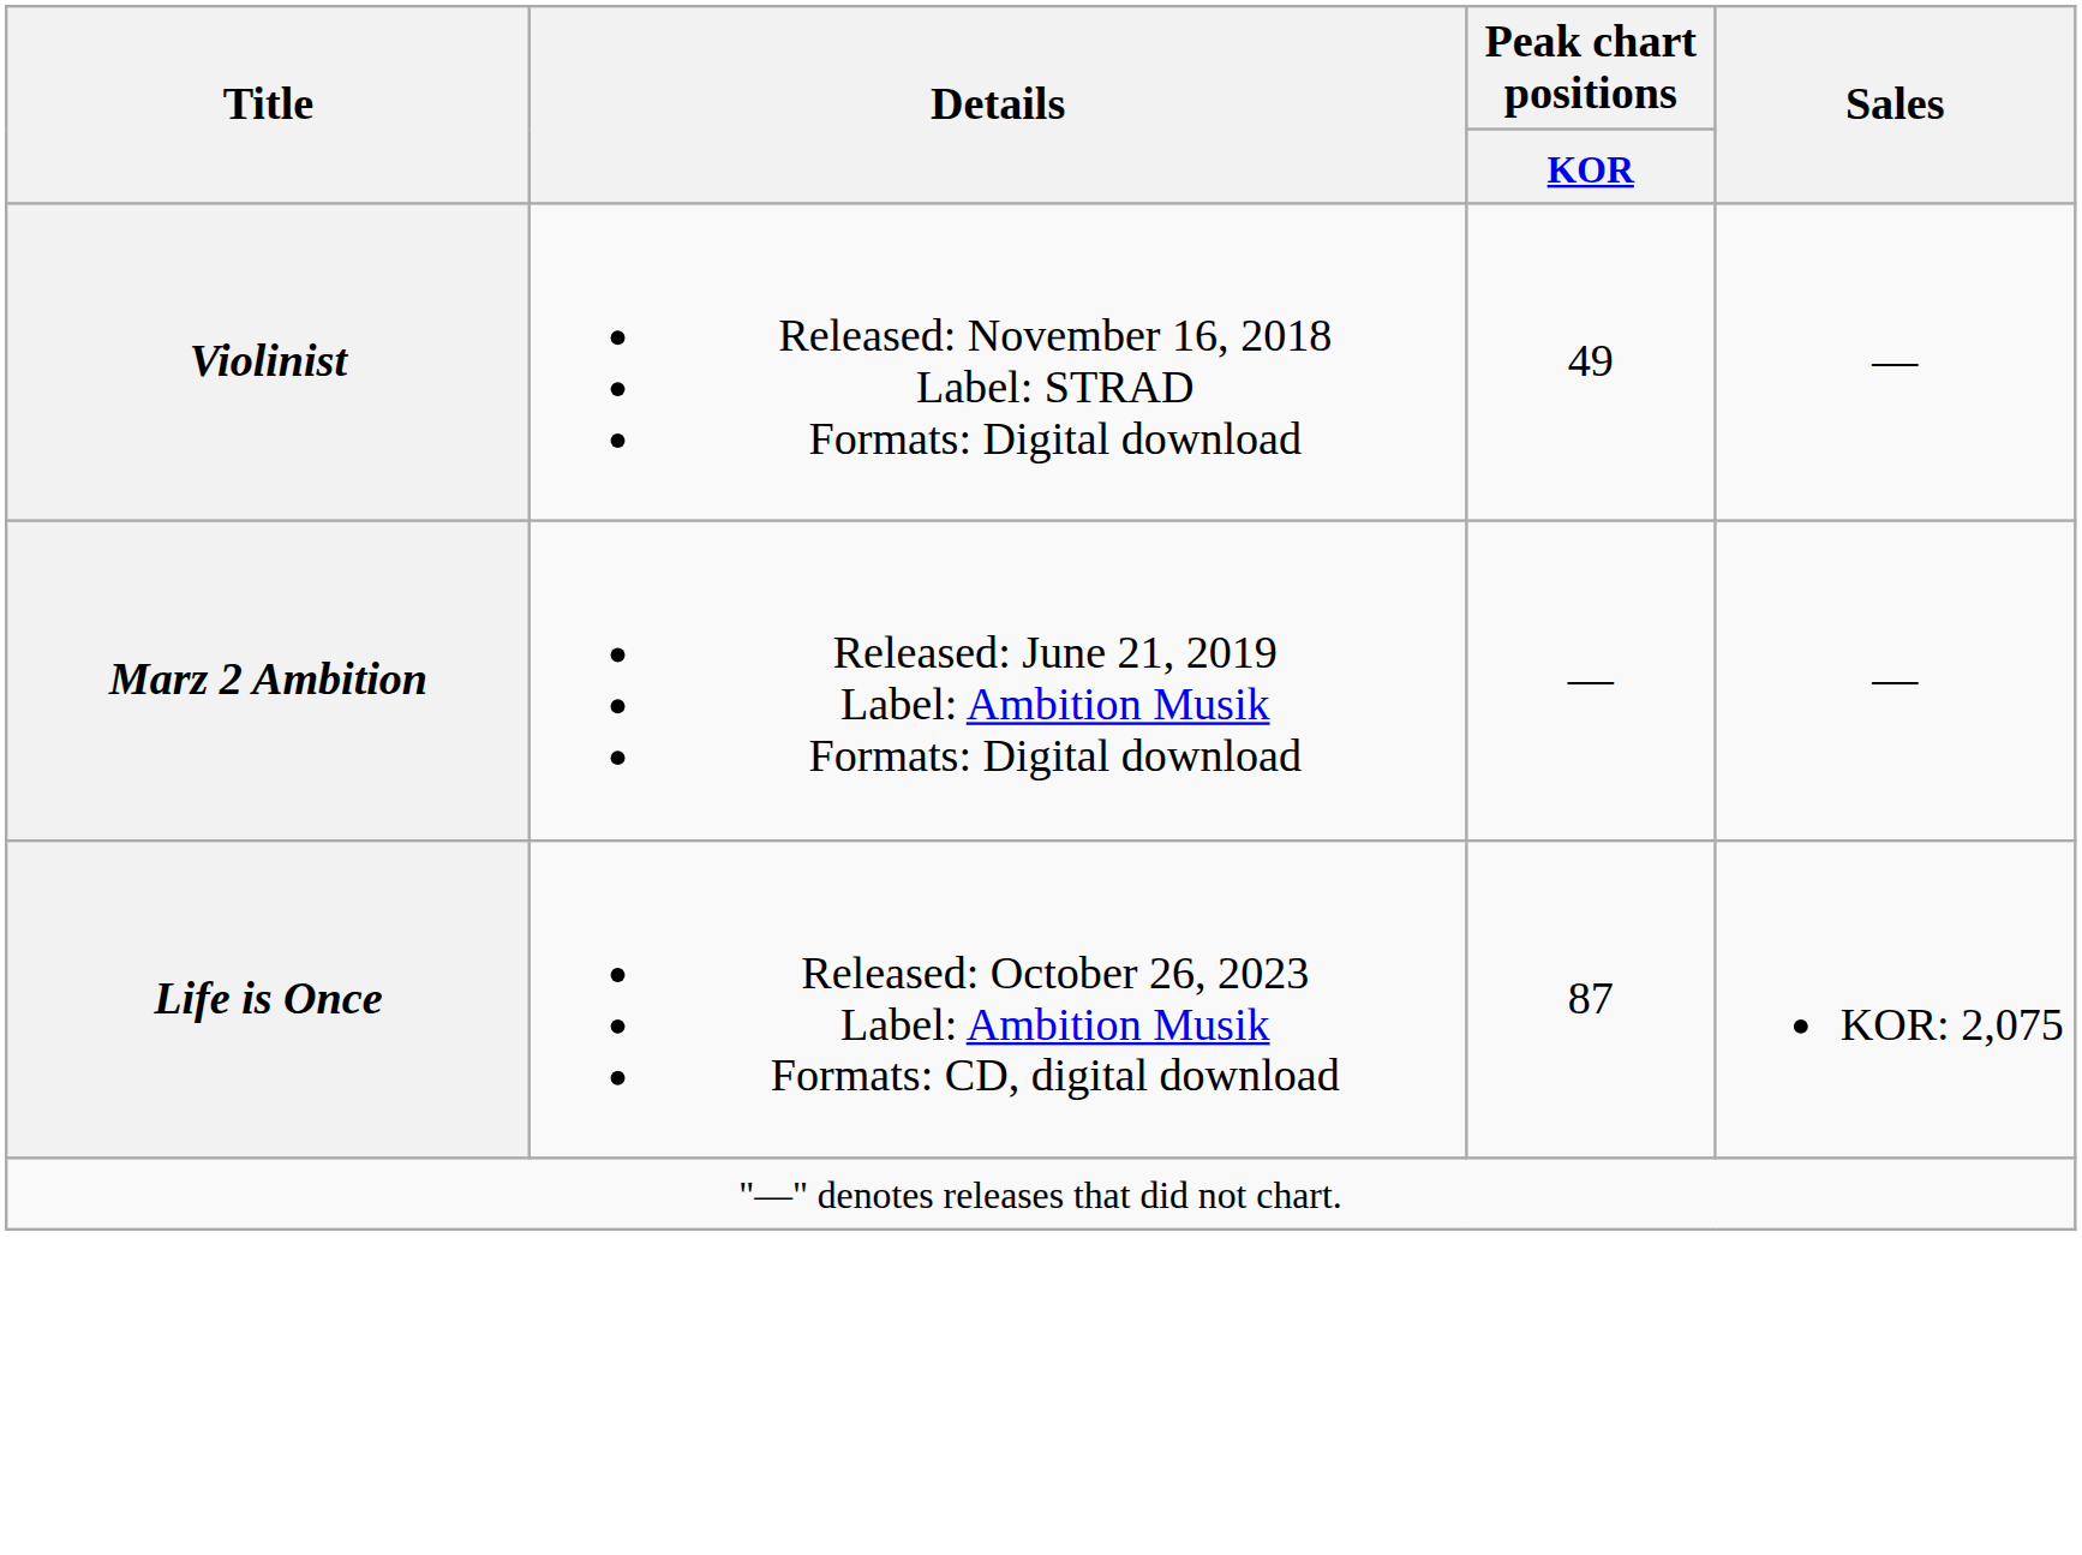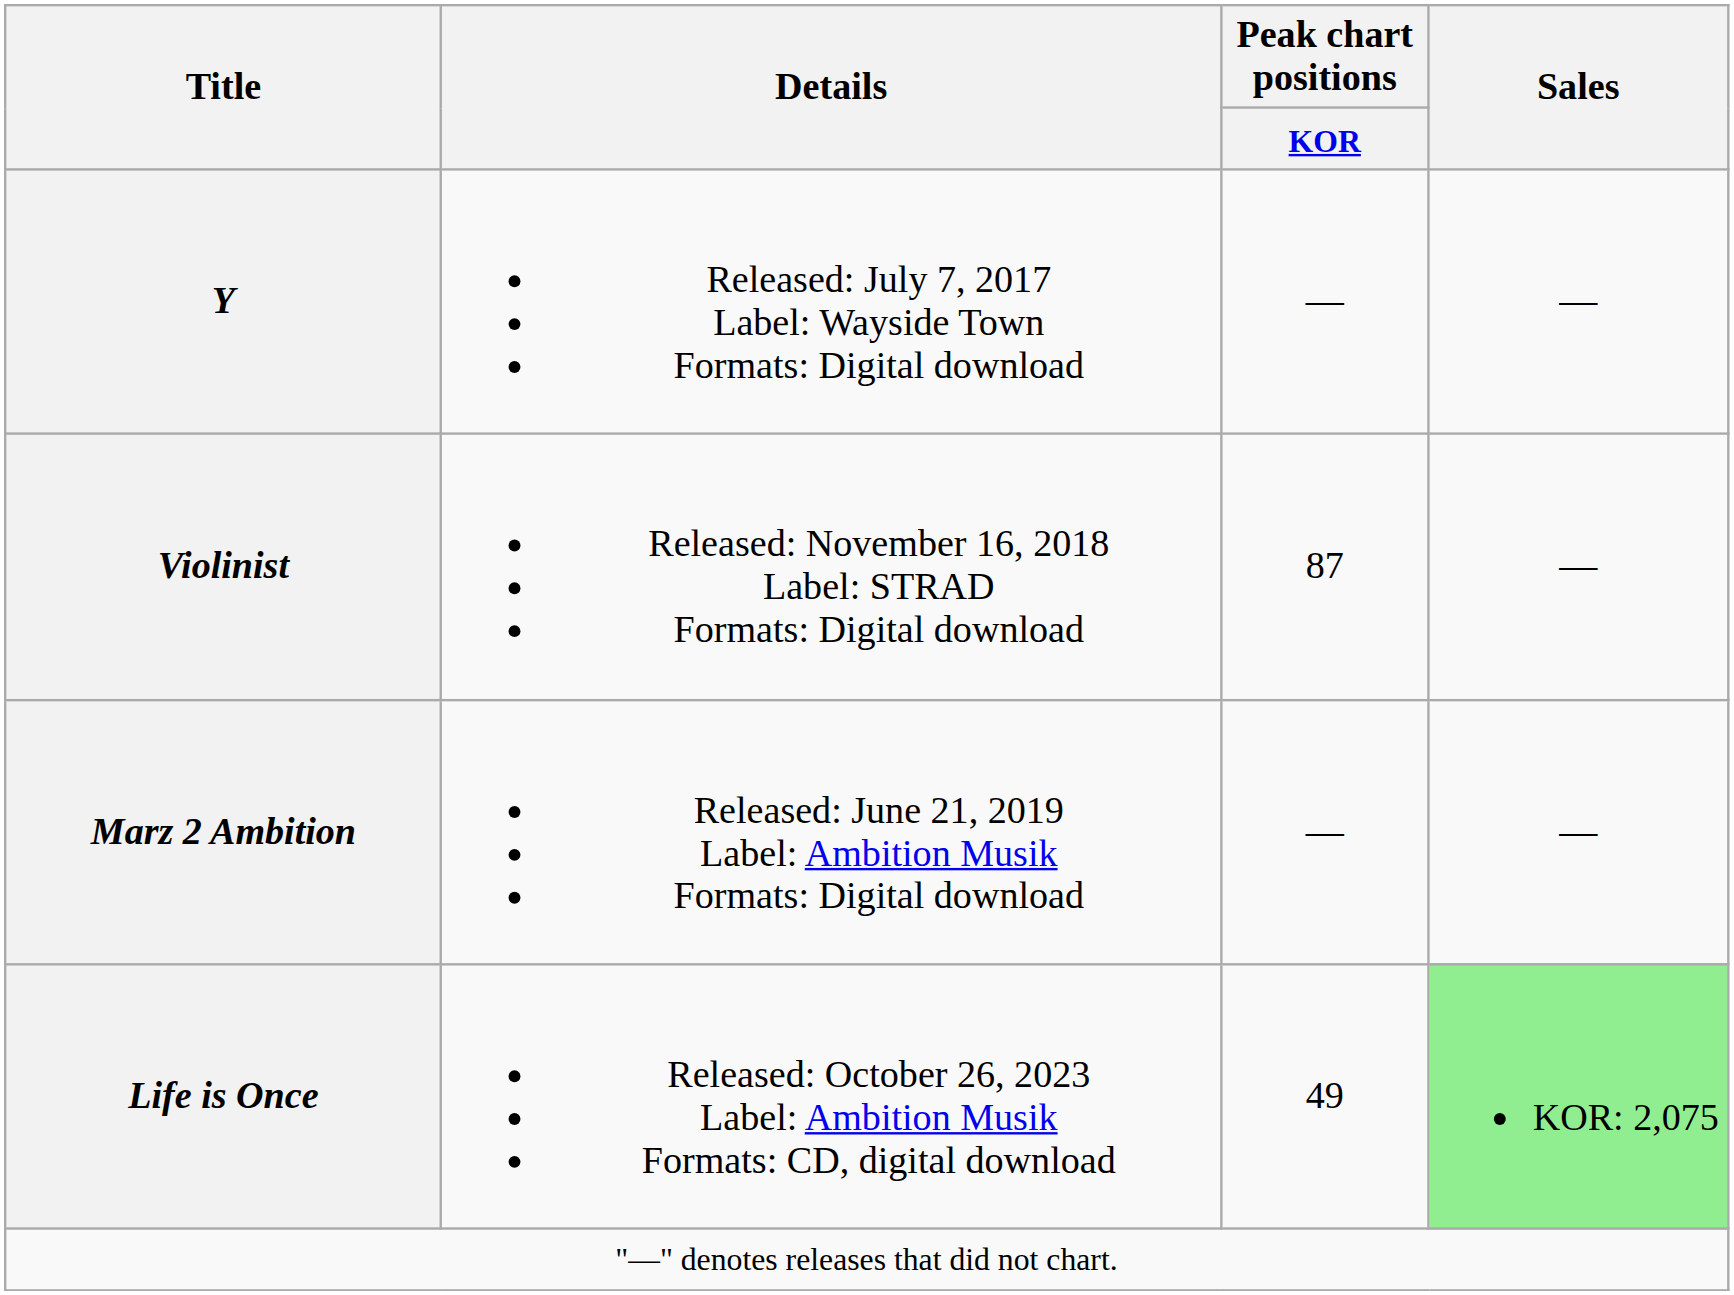+ row: Y | Released: July 7, 2017 Label: Wayside Town Formats: Digital download | — | —
Violinist | Peak chart positions / KOR: 49 -> 87
Life is Once | Peak chart positions / KOR: 87 -> 49
Life is Once | Sales: no background -> lightgreen background
